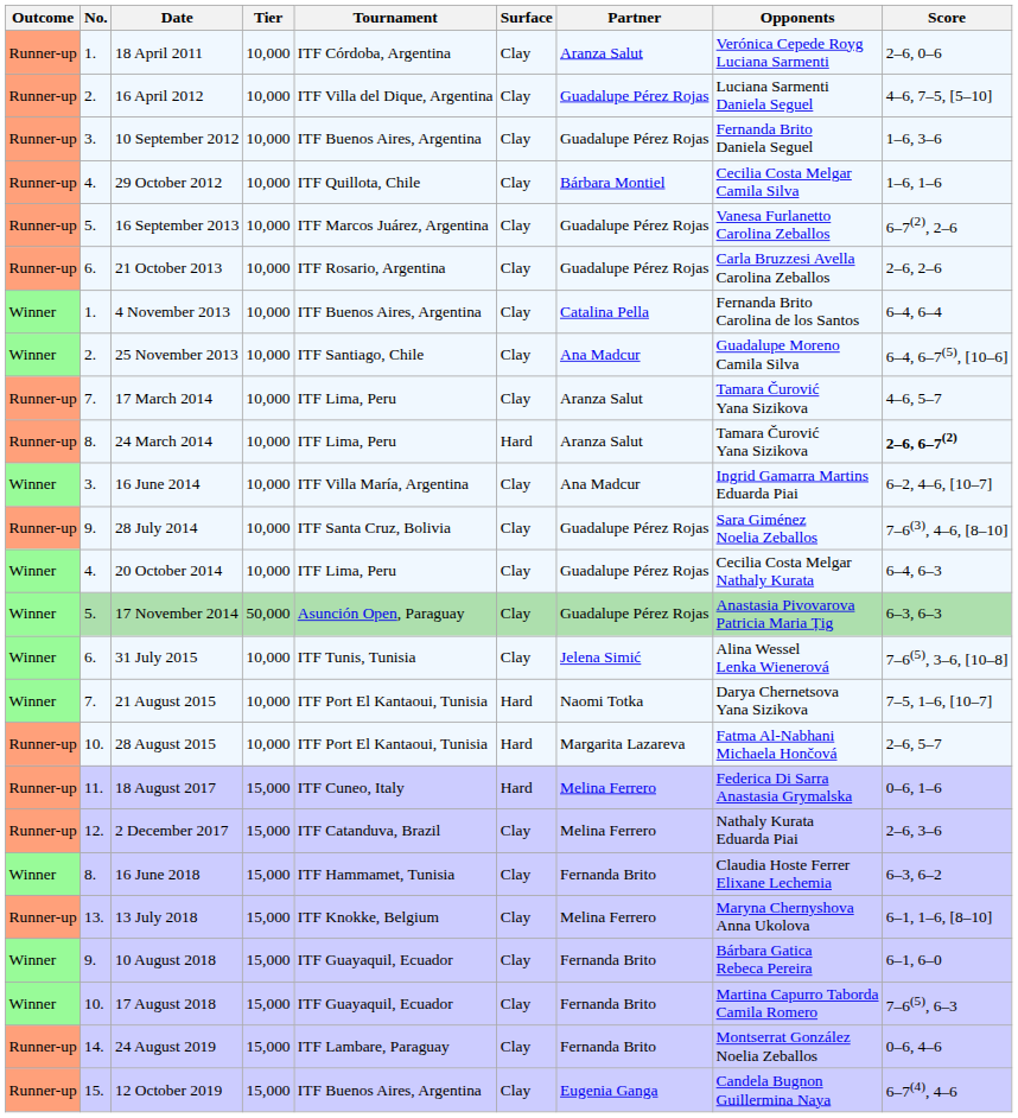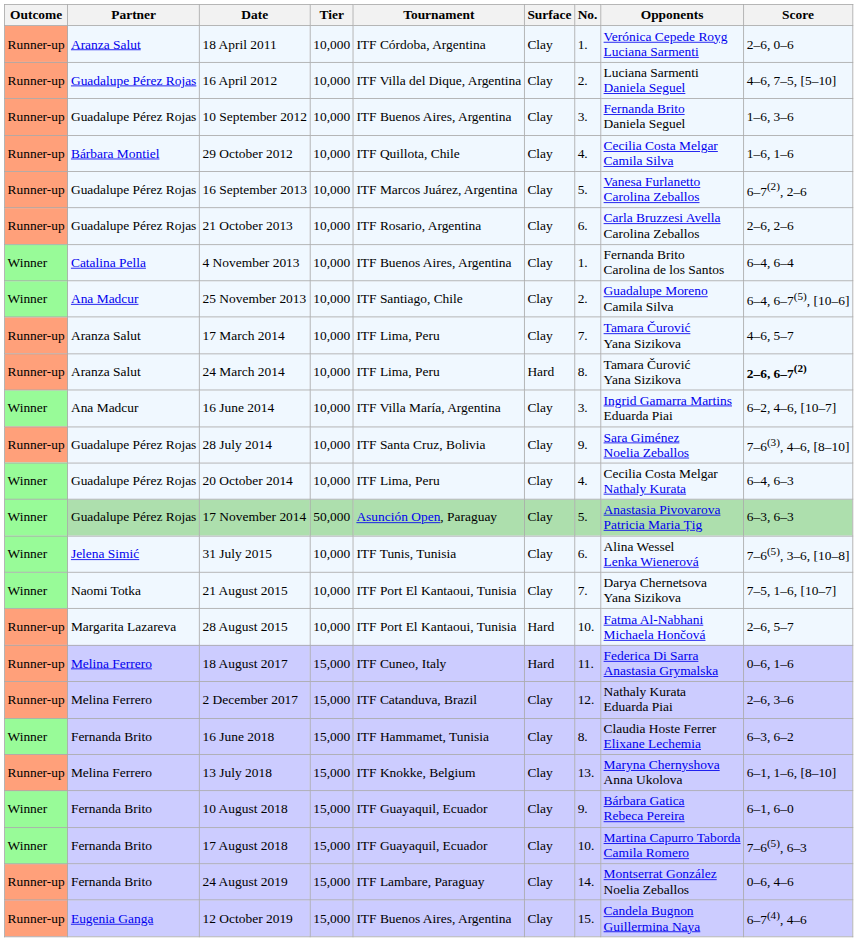columns swapped: No. <-> Partner
21 August 2015 | Surface: Hard -> Clay
